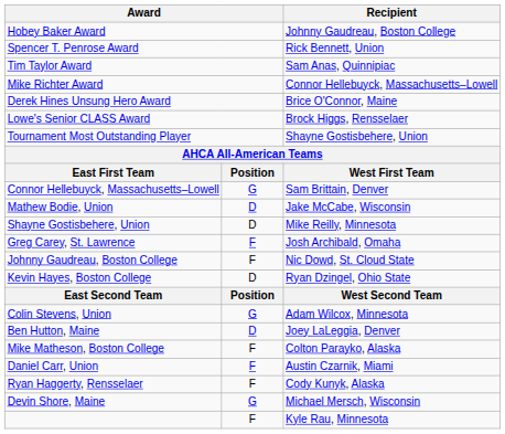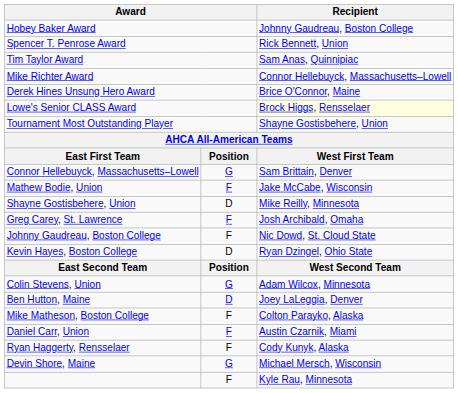Lowe's Senior CLASS Award | Recipient: no background -> lightyellow background
Mathew Bodie, Union | column 2: D -> F
